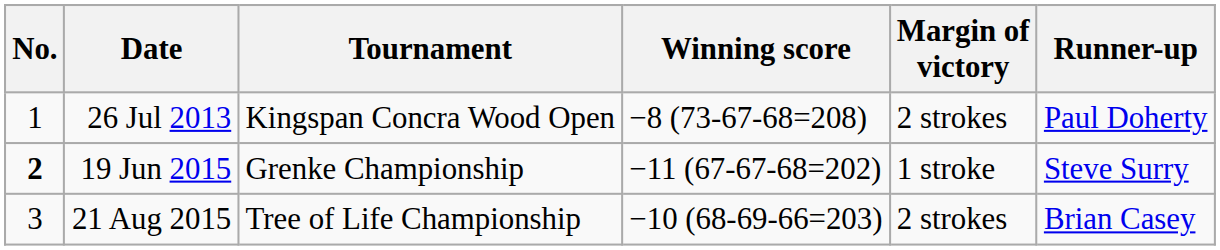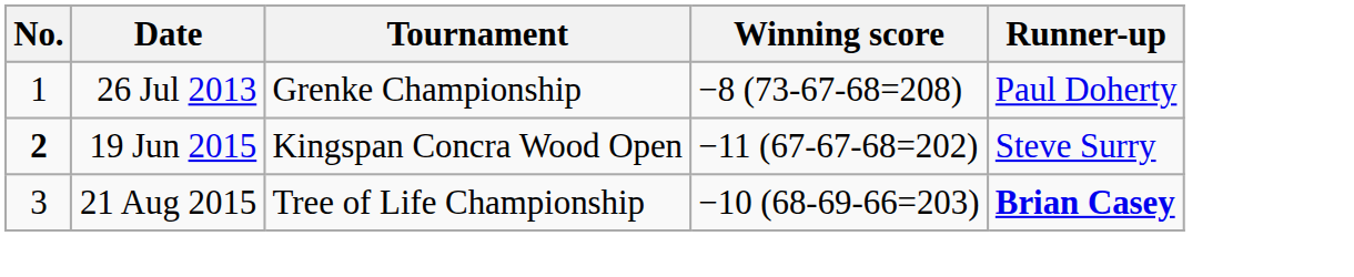- column: Margin of victory | 2 strokes | 1 stroke | 2 strokes
26 Jul 2013 | Tournament: Kingspan Concra Wood Open -> Grenke Championship
19 Jun 2015 | Tournament: Grenke Championship -> Kingspan Concra Wood Open
21 Aug 2015 | Runner-up: normal -> bold
